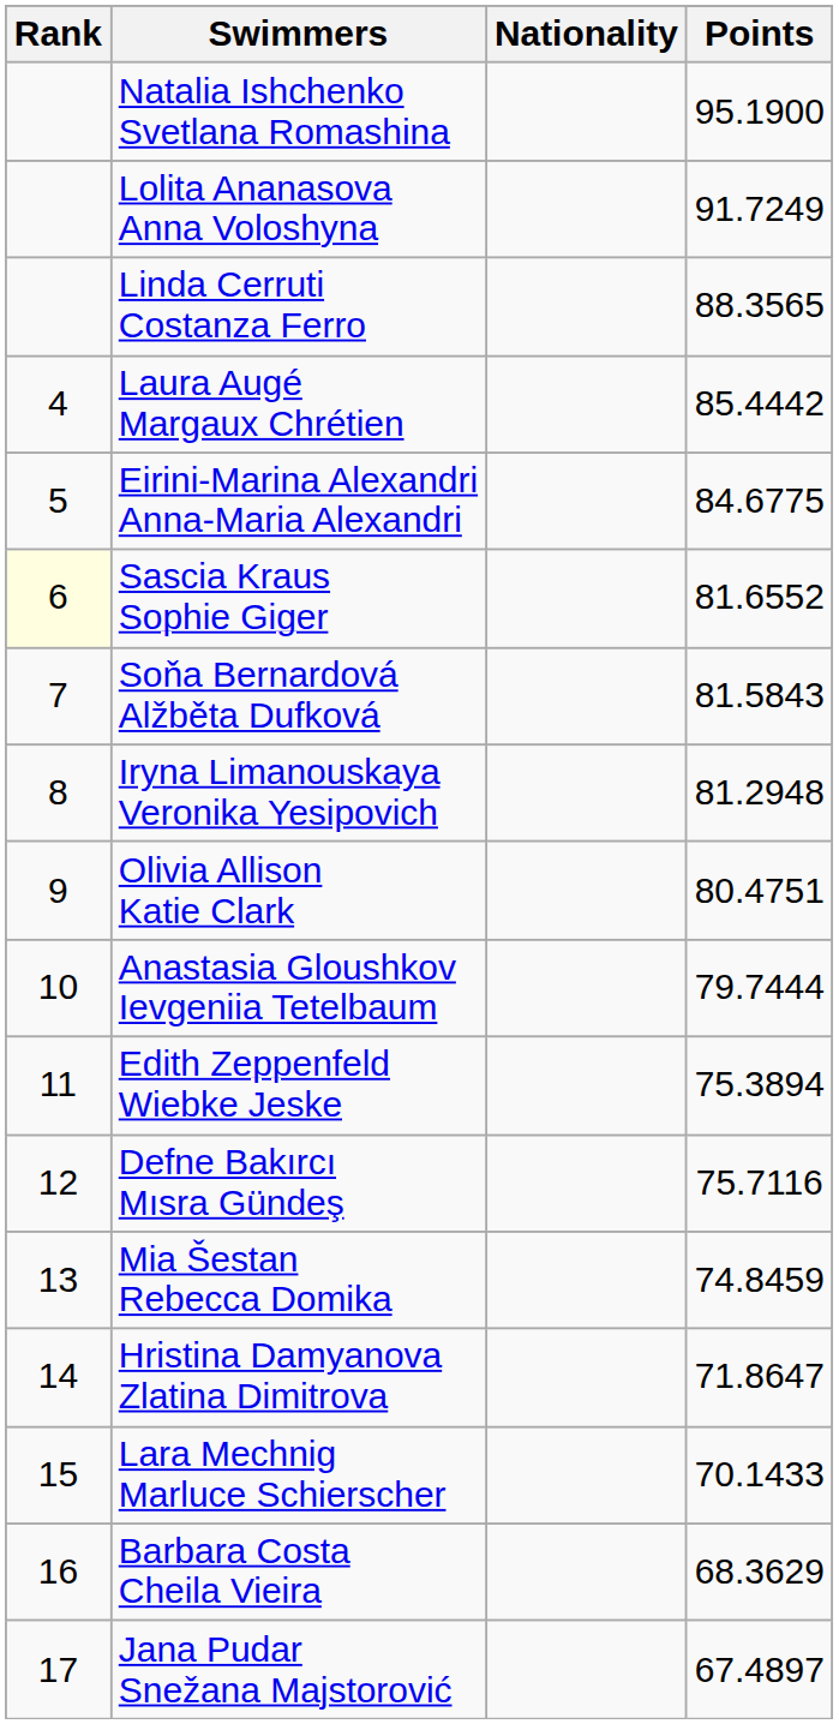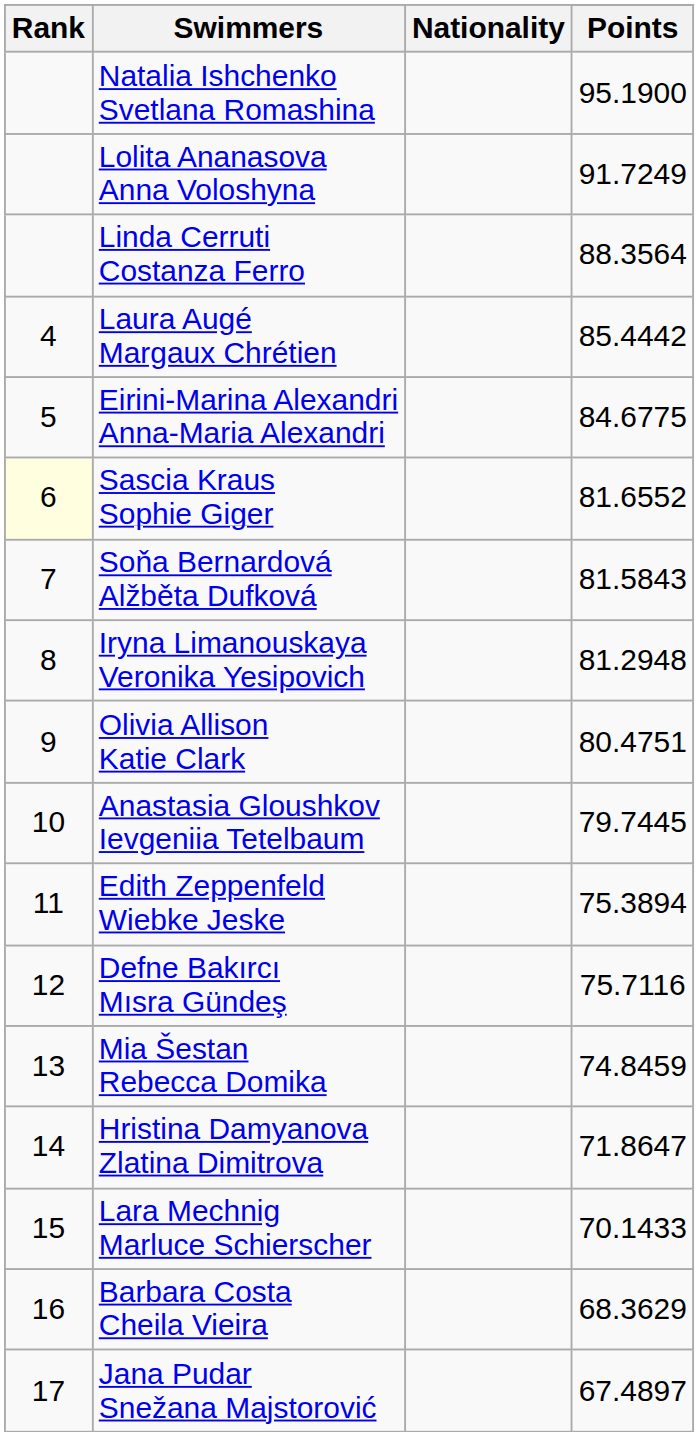Linda Cerruti Costanza Ferro | Points: 88.3565 -> 88.3564
Anastasia Gloushkov Ievgeniia Tetelbaum | Points: 79.7444 -> 79.7445
